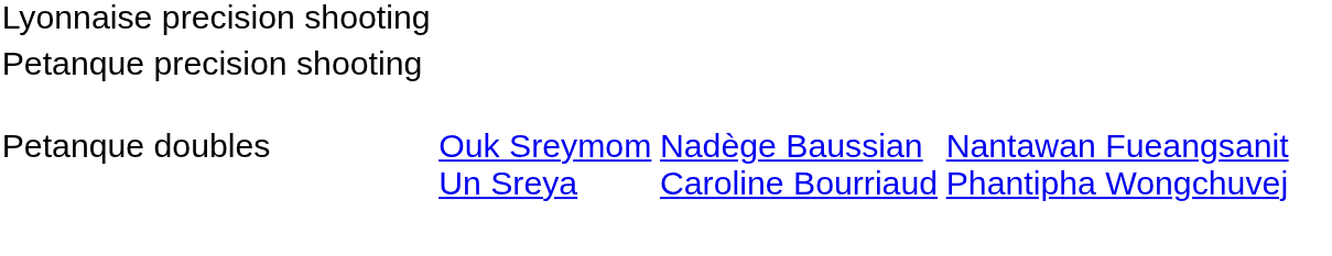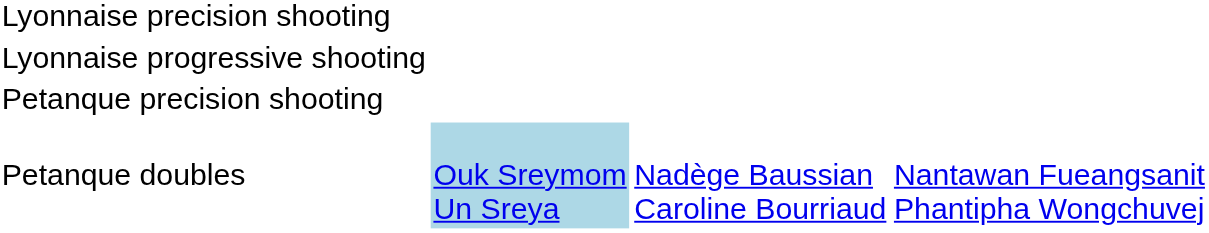+ row: Lyonnaise progressive shooting
Petanque doubles | column 2: no background -> lightblue background
